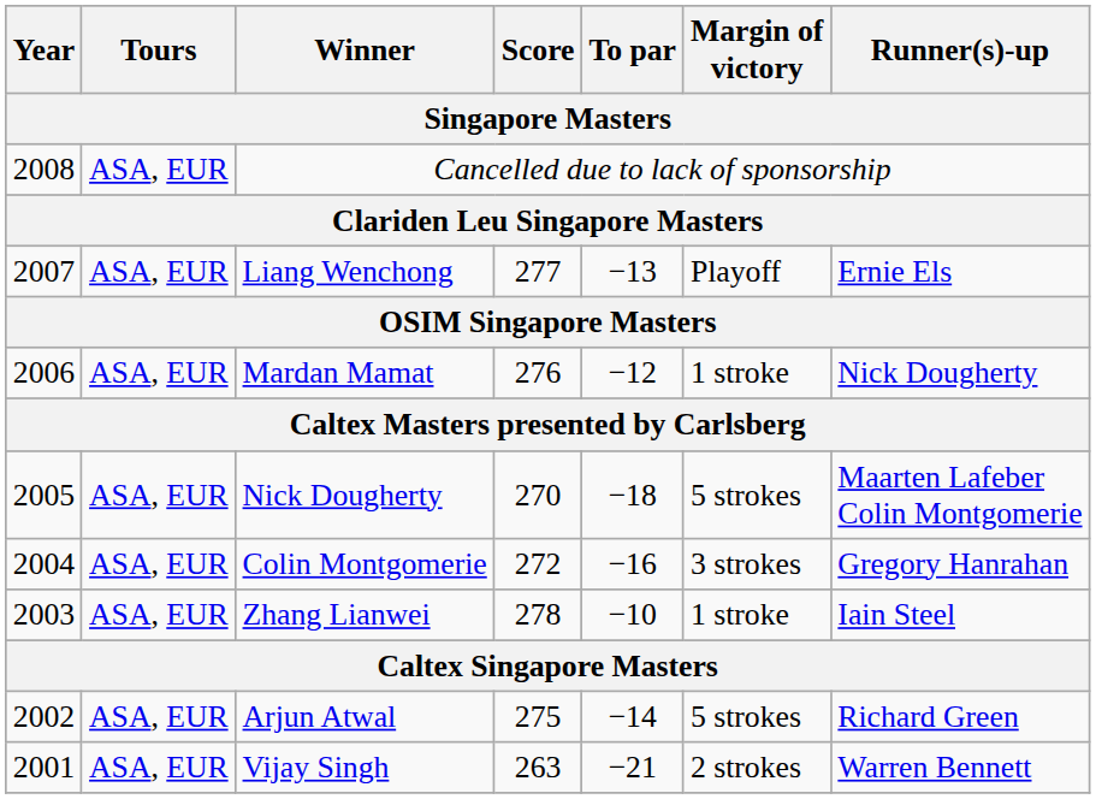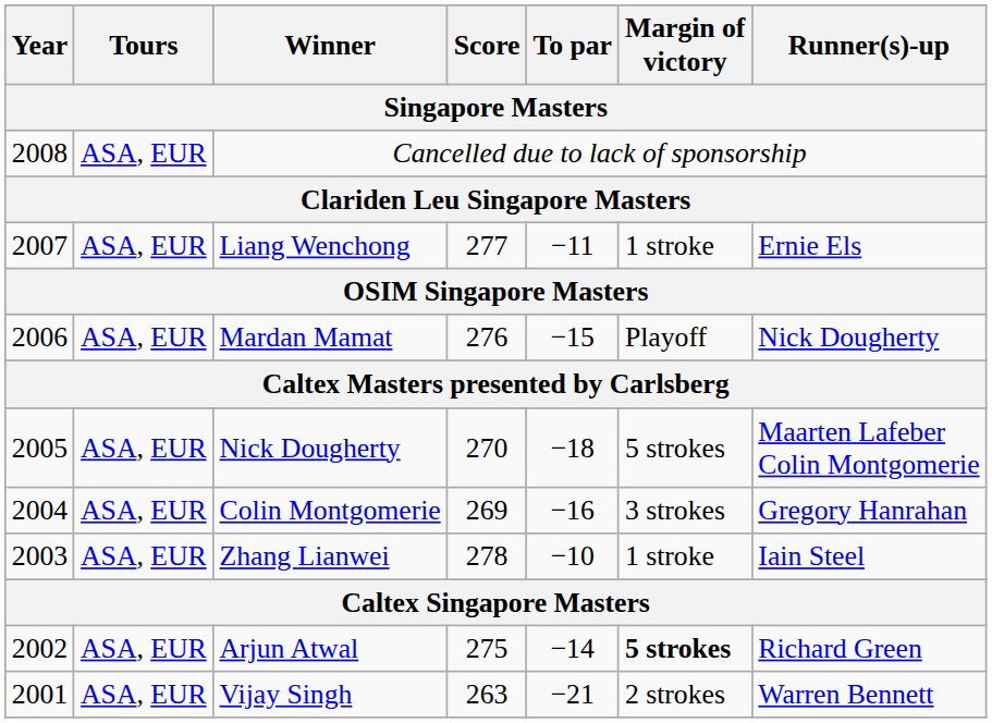Liang Wenchong | To par: −13 -> −11
Liang Wenchong | Margin of victory: Playoff -> 1 stroke
Mardan Mamat | To par: −12 -> −15
Mardan Mamat | Margin of victory: 1 stroke -> Playoff
Colin Montgomerie | Score: 272 -> 269
Arjun Atwal | Margin of victory: normal -> bold
